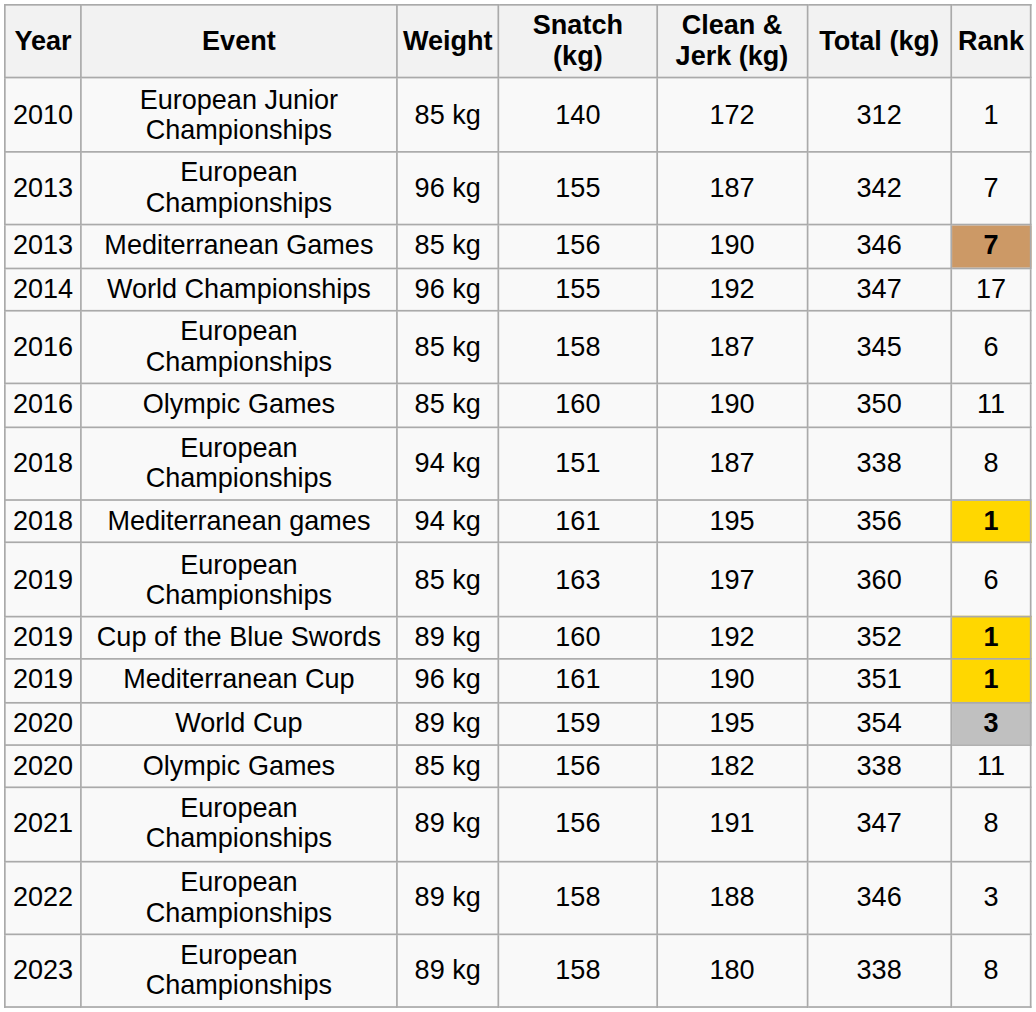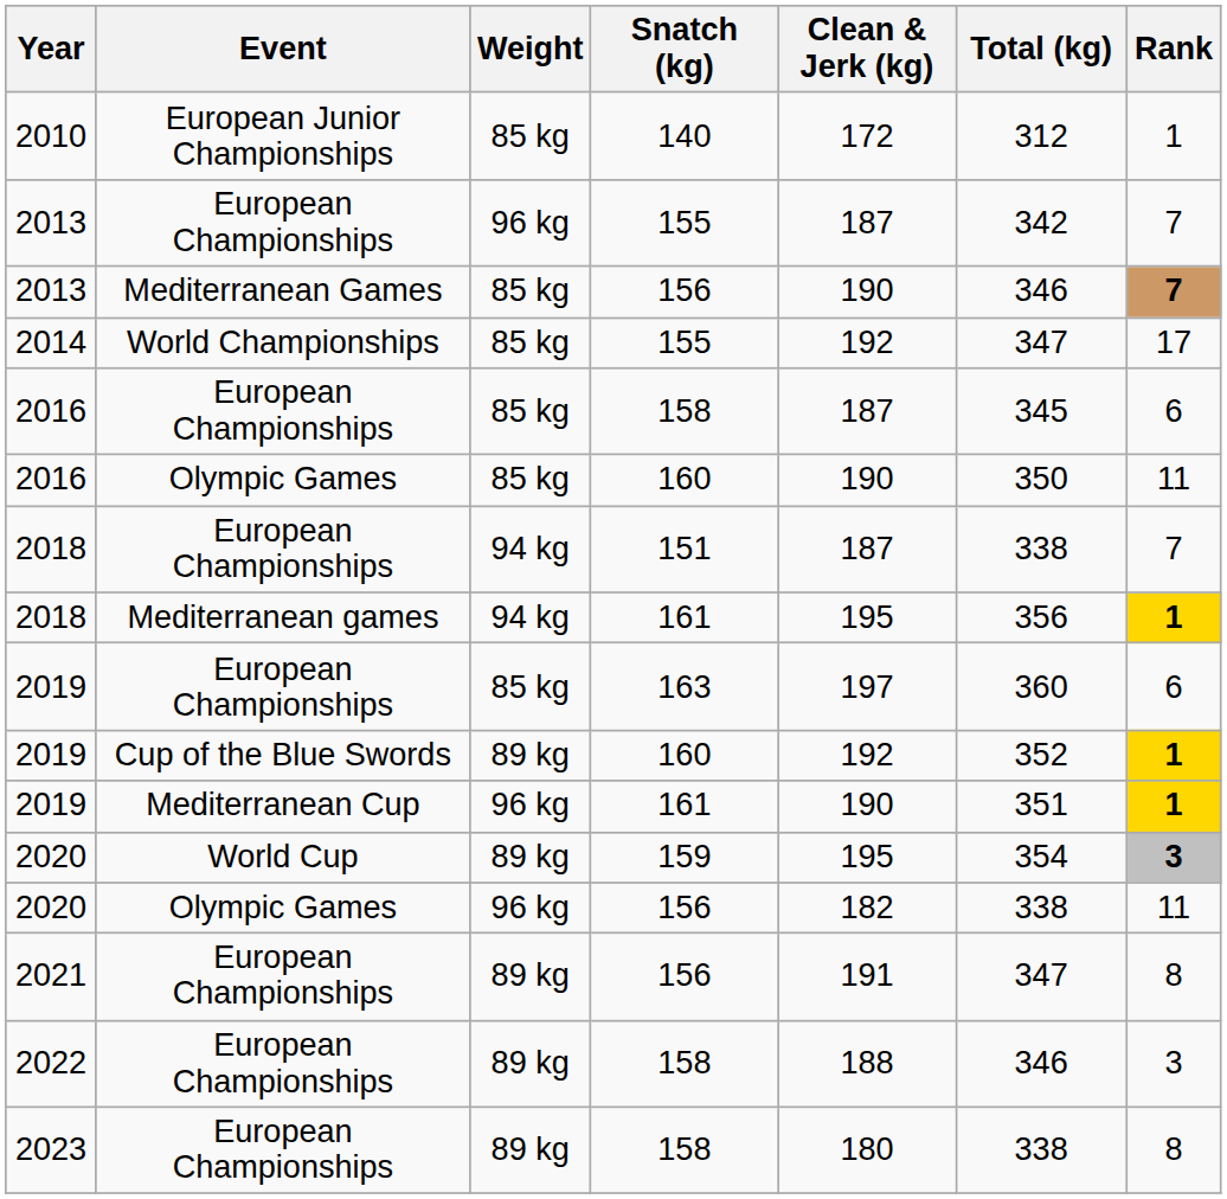2014 | Weight: 96 kg -> 85 kg
2018 / European Championships | Rank: 8 -> 7
2020 / Olympic Games | Weight: 85 kg -> 96 kg
